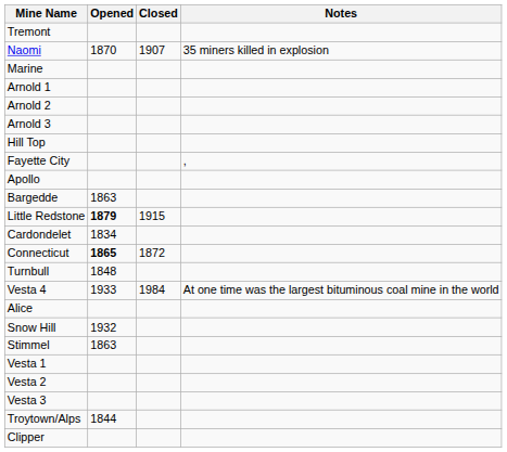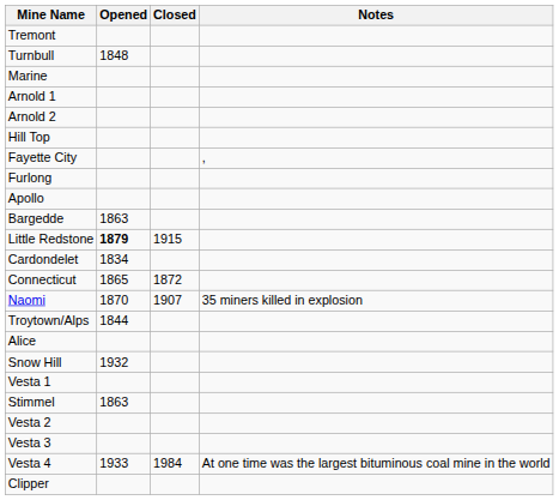rows swapped: Naomi <-> Turnbull
- row: Arnold 3
+ row: Furlong
Connecticut | Opened: bold -> normal
rows swapped: Troytown/Alps <-> Vesta 4
rows swapped: Stimmel <-> Vesta 1
